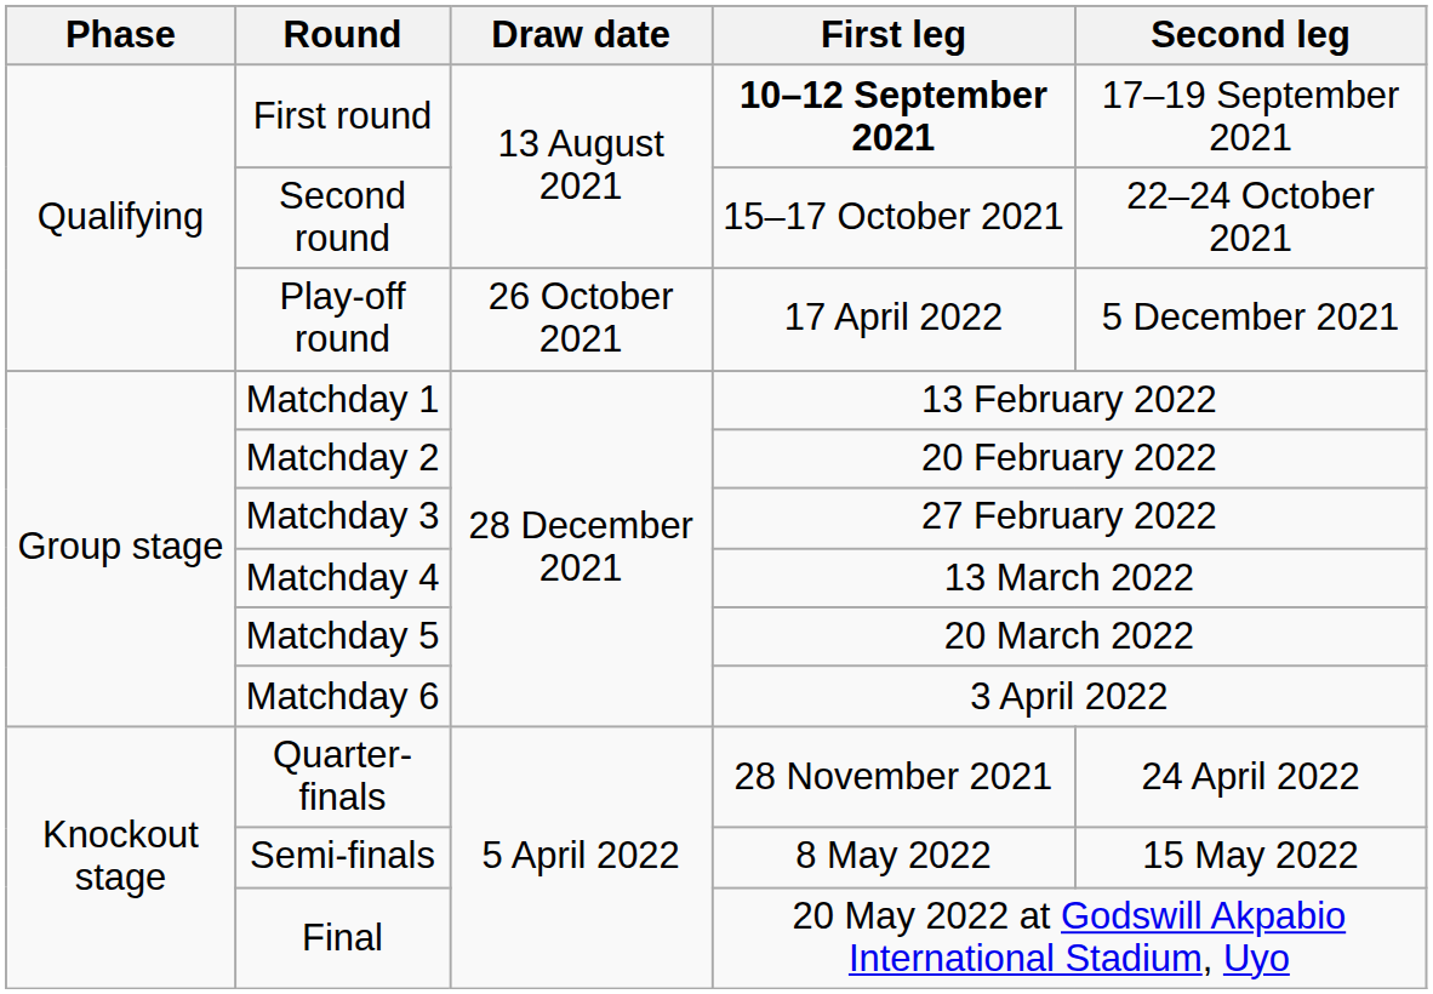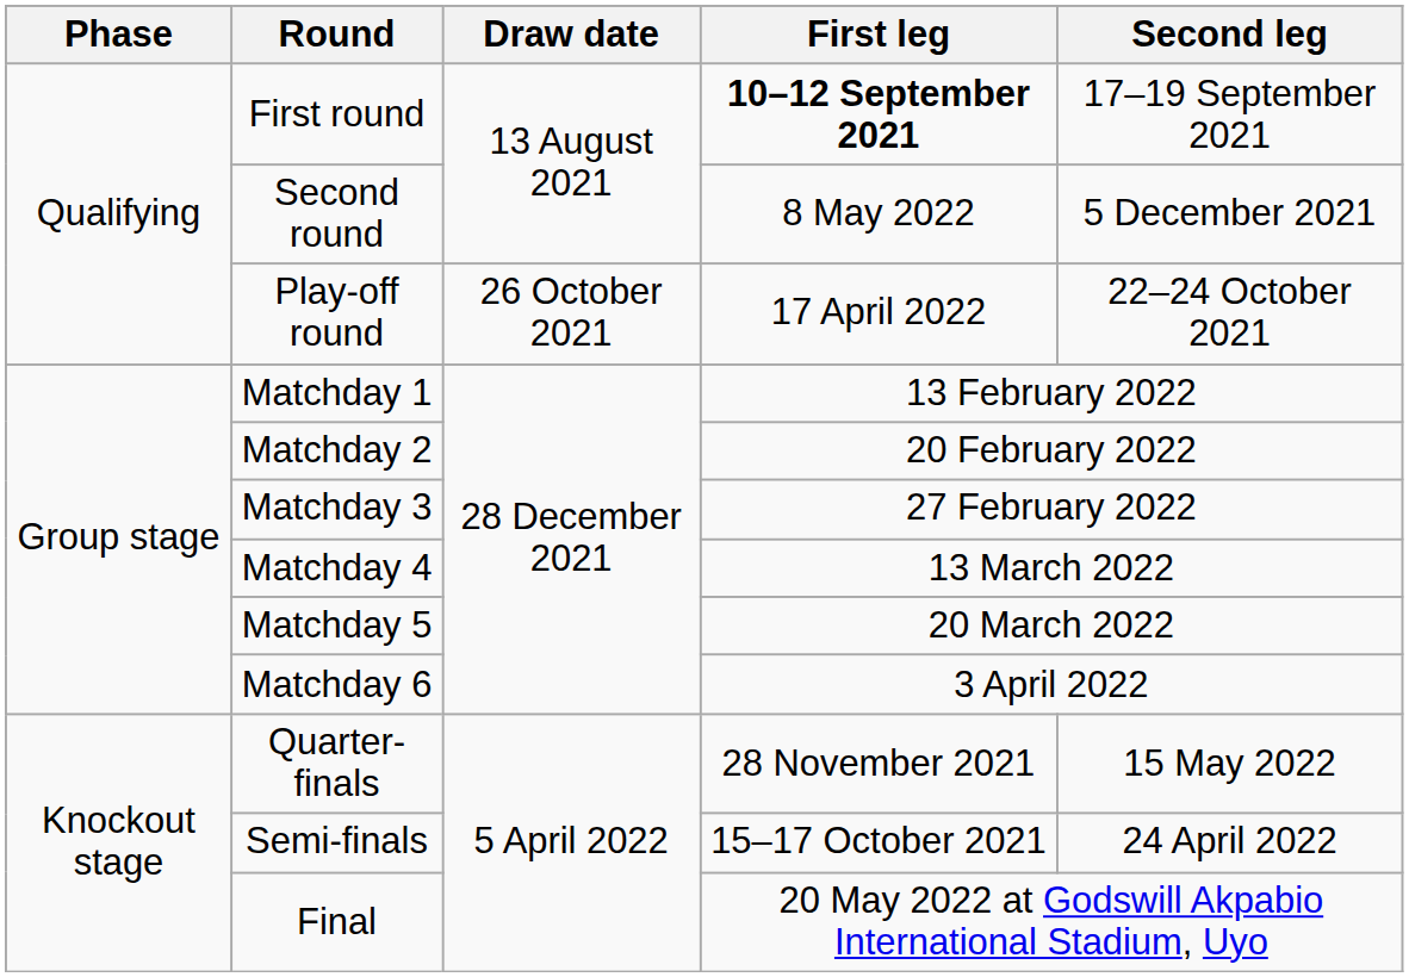Second round | First leg: 15–17 October 2021 -> 8 May 2022
Second round | Second leg: 22–24 October 2021 -> 5 December 2021
Play-off round | Second leg: 5 December 2021 -> 22–24 October 2021
Quarter-finals | Second leg: 24 April 2022 -> 15 May 2022
Semi-finals | First leg: 8 May 2022 -> 15–17 October 2021
Semi-finals | Second leg: 15 May 2022 -> 24 April 2022
